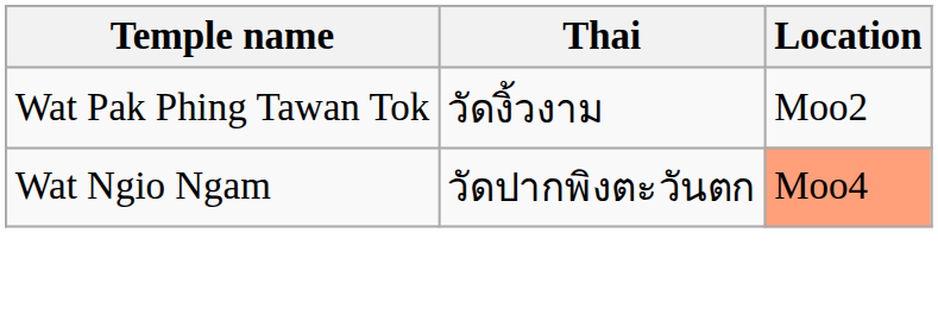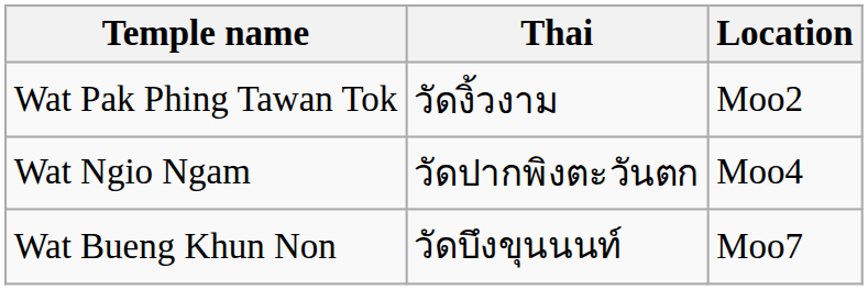Wat Ngio Ngam | Location: lightsalmon background -> no background
+ row: Wat Bueng Khun Non | วัดบึงขุนนนท์ | Moo7
